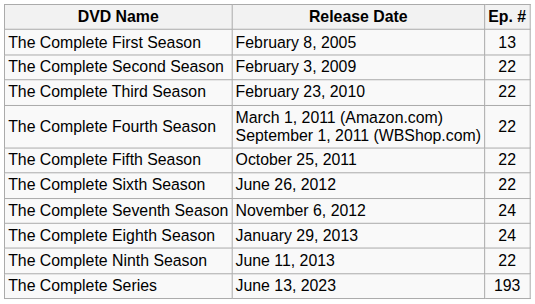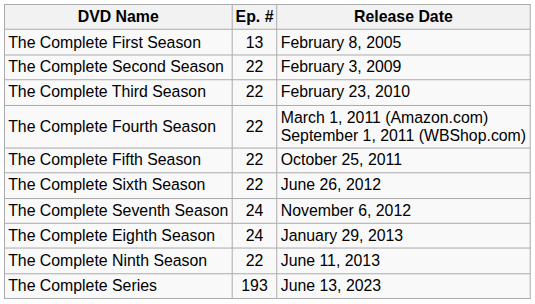columns swapped: Ep. # <-> Release Date
